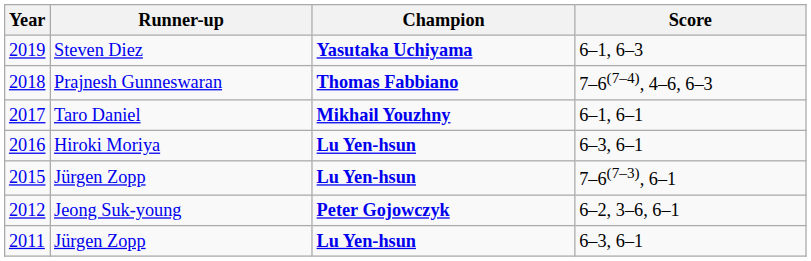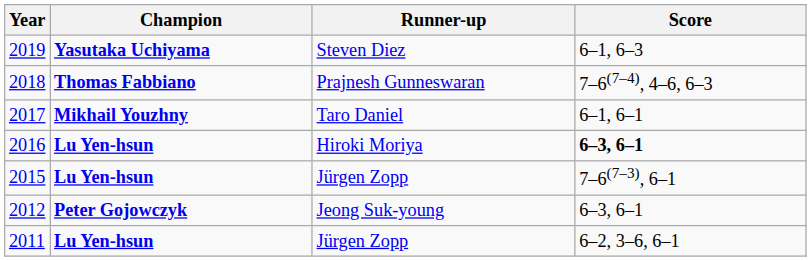columns swapped: Champion <-> Runner-up
2016 | Score: normal -> bold
2012 | Score: 6–2, 3–6, 6–1 -> 6–3, 6–1
2011 | Score: 6–3, 6–1 -> 6–2, 3–6, 6–1
